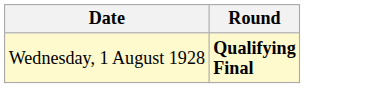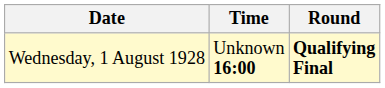+ column: Time | Unknown 16:00
